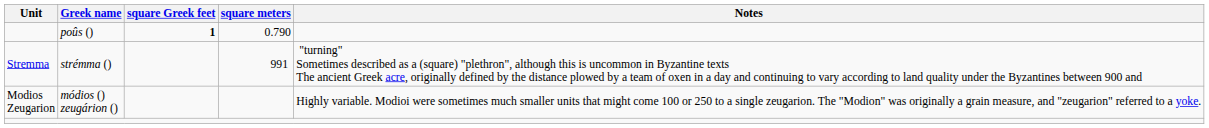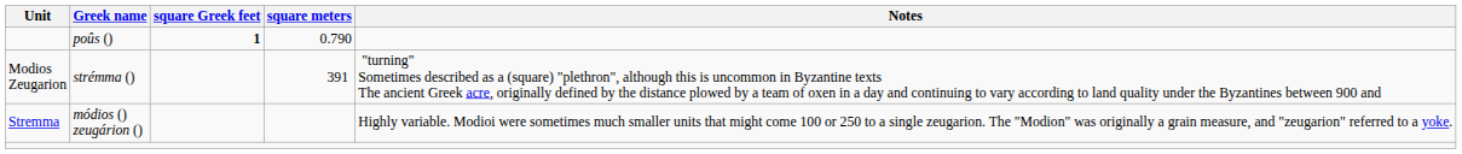strémma () | Unit: Stremma -> Modios Zeugarion
strémma () | square meters: 991 -> 391
módios () zeugárion () | Unit: Modios Zeugarion -> Stremma
